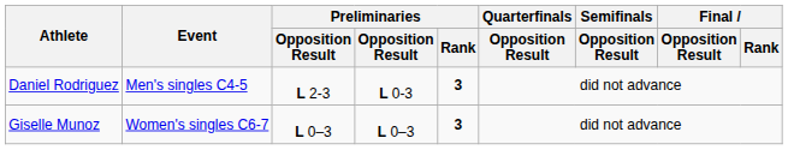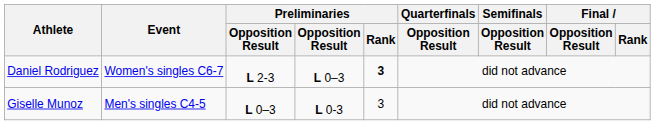Daniel Rodriguez | Event: Men's singles C4-5 -> Women's singles C6-7
Daniel Rodriguez | column 4: L 0-3 -> L 0–3
Giselle Munoz | Event: Women's singles C6-7 -> Men's singles C4-5
Giselle Munoz | column 4: L 0–3 -> L 0-3
Giselle Munoz | Preliminaries / Rank: bold -> normal
